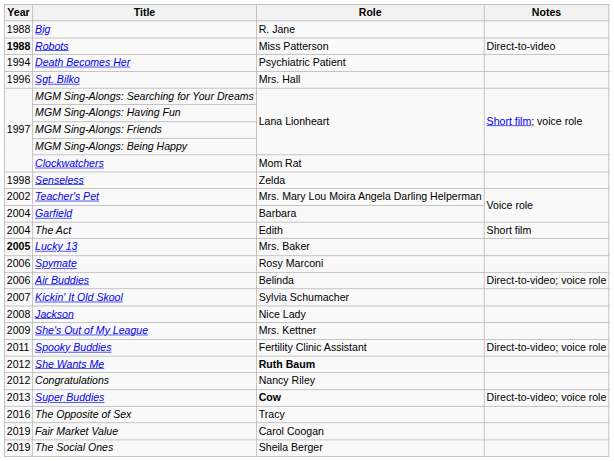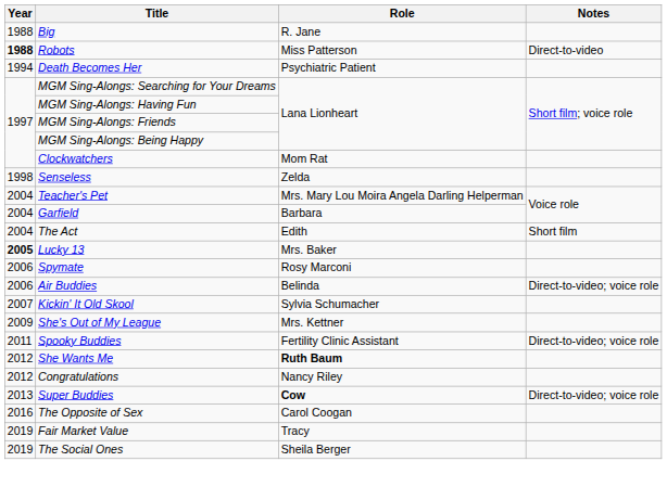- row: 1996 | Sgt. Bilko | Mrs. Hall
Teacher's Pet | Year: 2002 -> 2004
- row: 2008 | Jackson | Nice Lady
The Opposite of Sex | Role: Tracy -> Carol Coogan
Fair Market Value | Role: Carol Coogan -> Tracy
